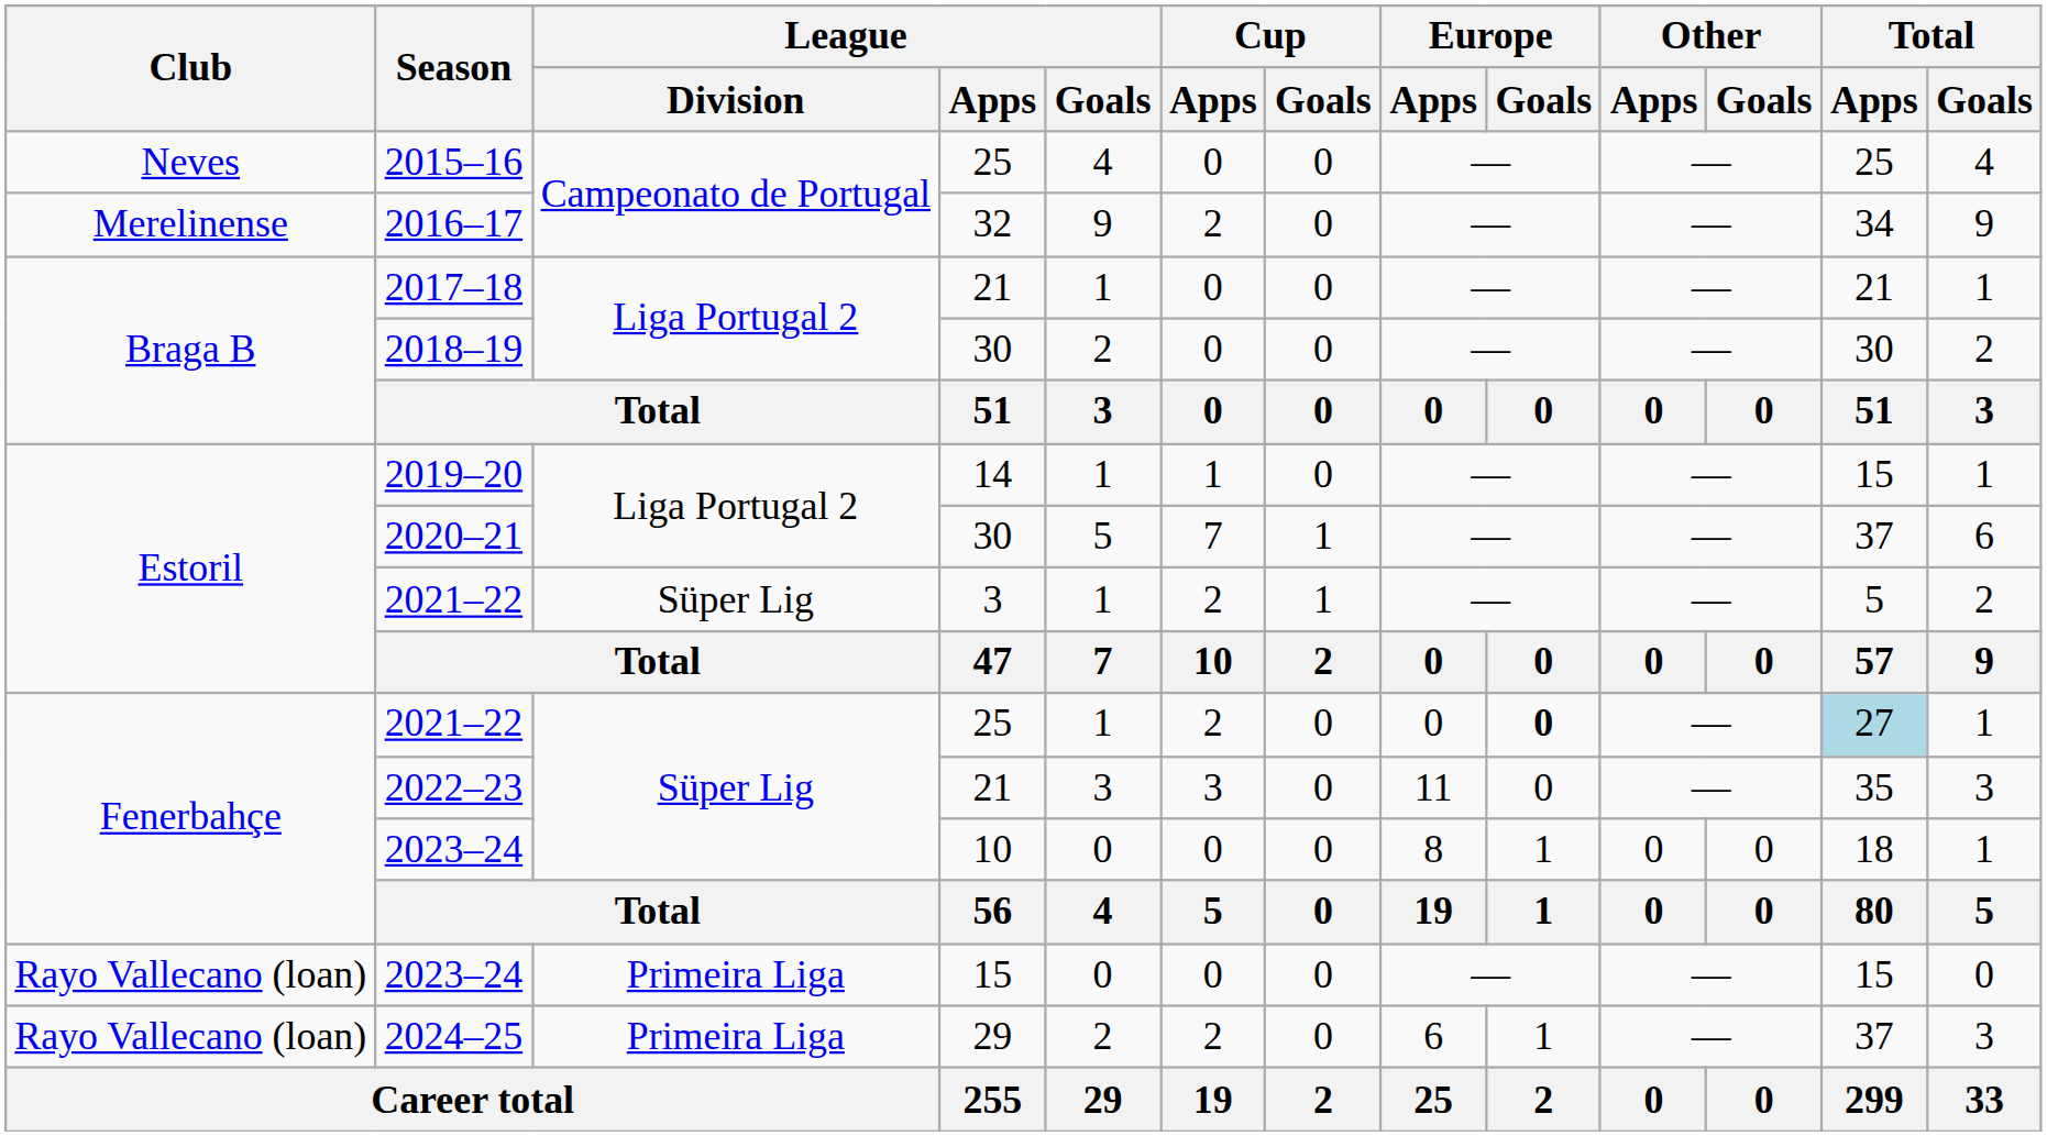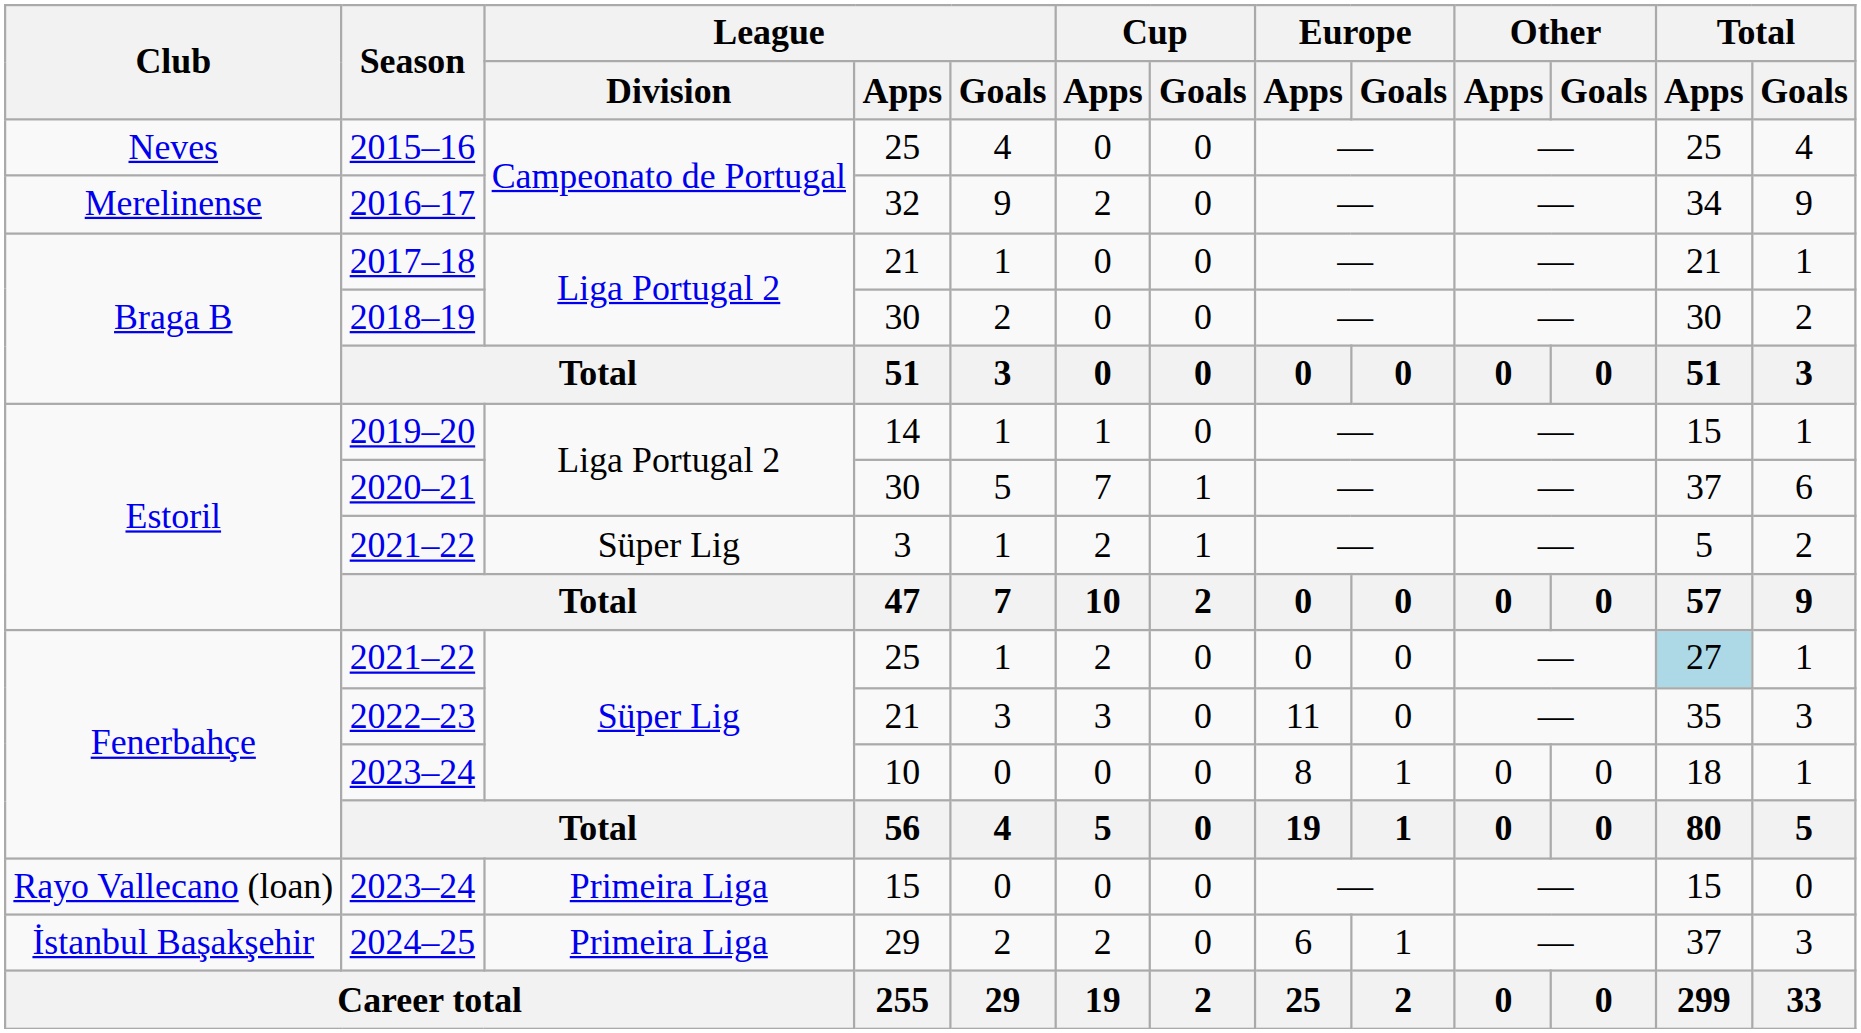2021–22 / 25 | Europe / Goals: bold -> normal
2024–25 | Club: Rayo Vallecano (loan) -> İstanbul Başakşehir
